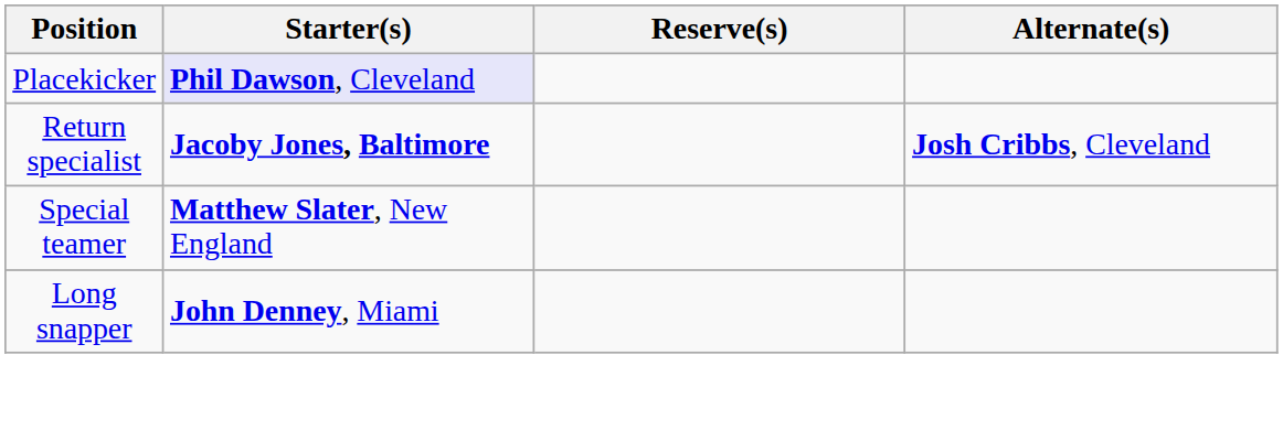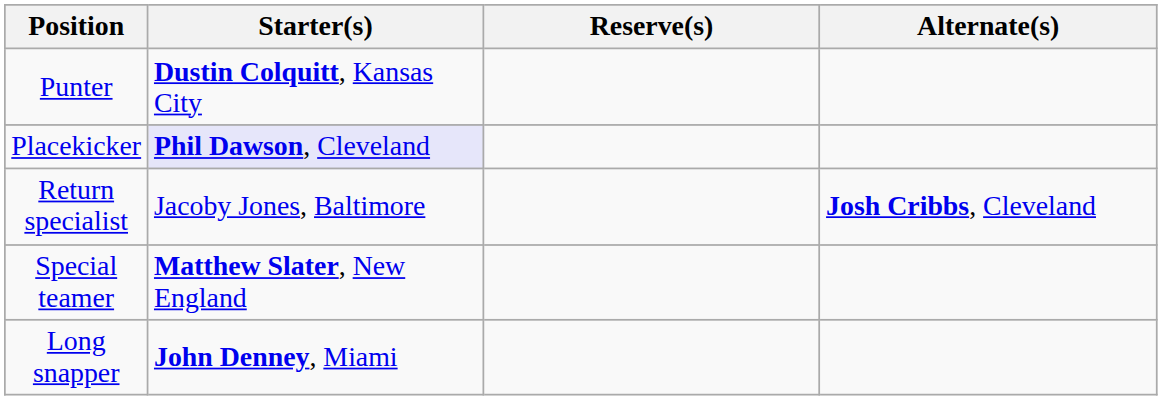+ row: Punter | Dustin Colquitt, Kansas City
Return specialist | Starter(s): bold -> normal
